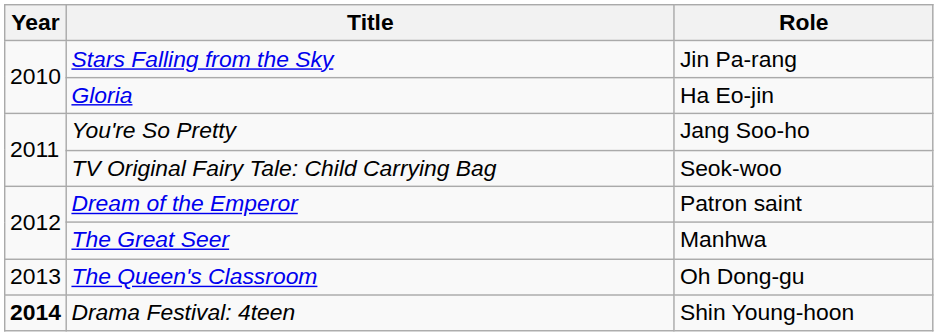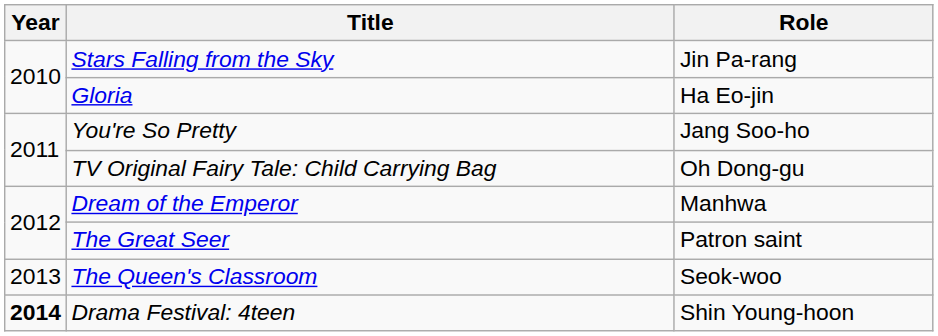TV Original Fairy Tale: Child Carrying Bag | Role: Seok-woo -> Oh Dong-gu
Dream of the Emperor | Role: Patron saint -> Manhwa
The Great Seer | Role: Manhwa -> Patron saint
The Queen's Classroom | Role: Oh Dong-gu -> Seok-woo
